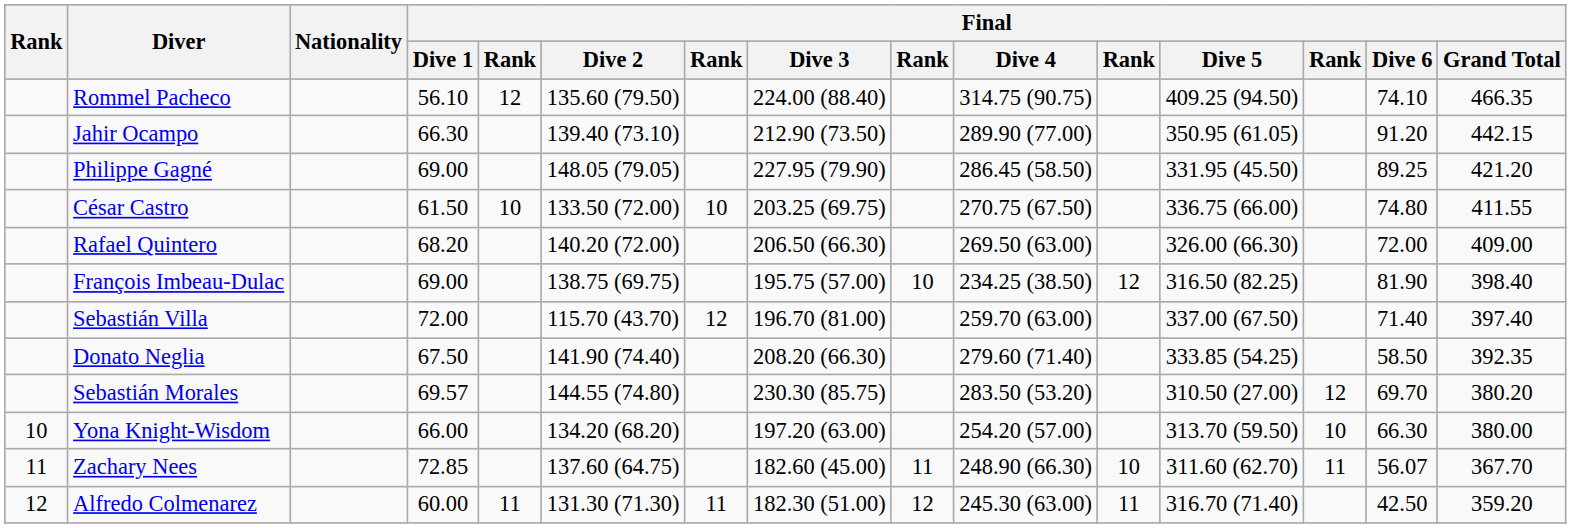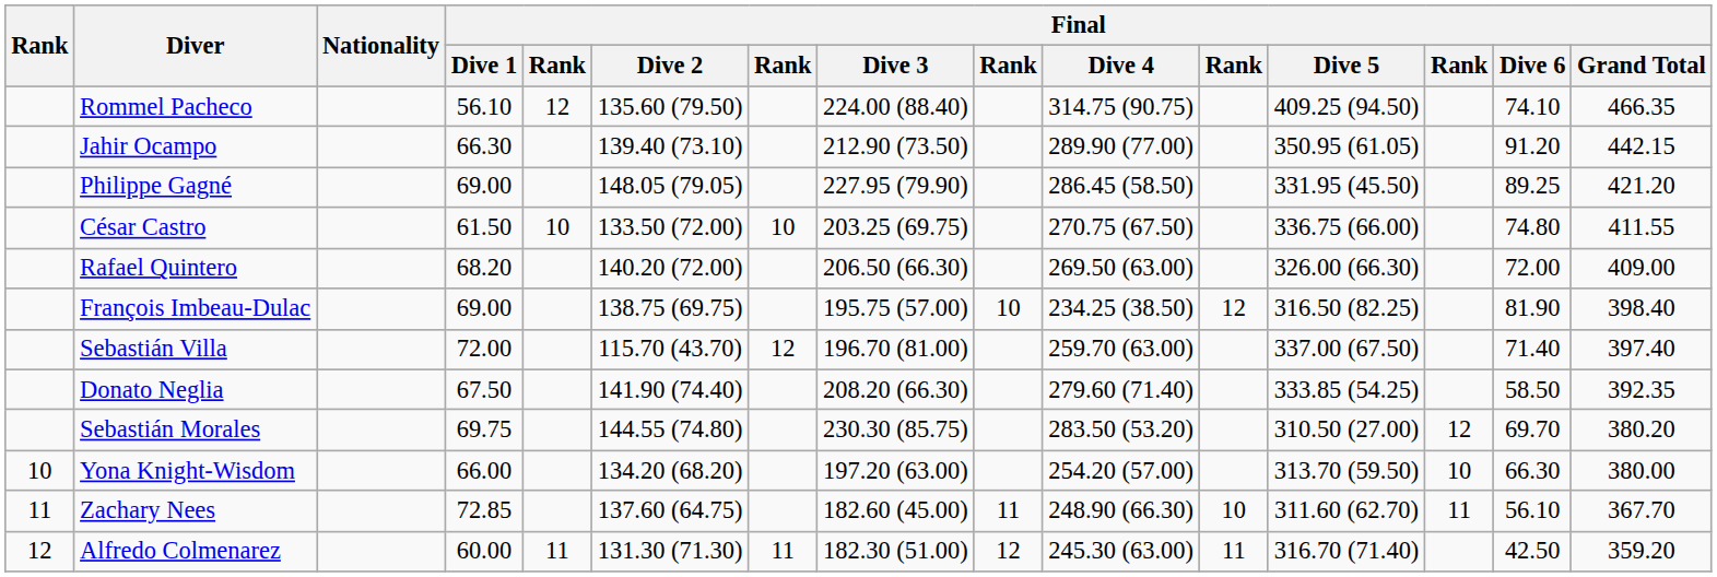Sebastián Morales | Final / Dive 1: 69.57 -> 69.75
Zachary Nees | Final / Dive 6: 56.07 -> 56.10
